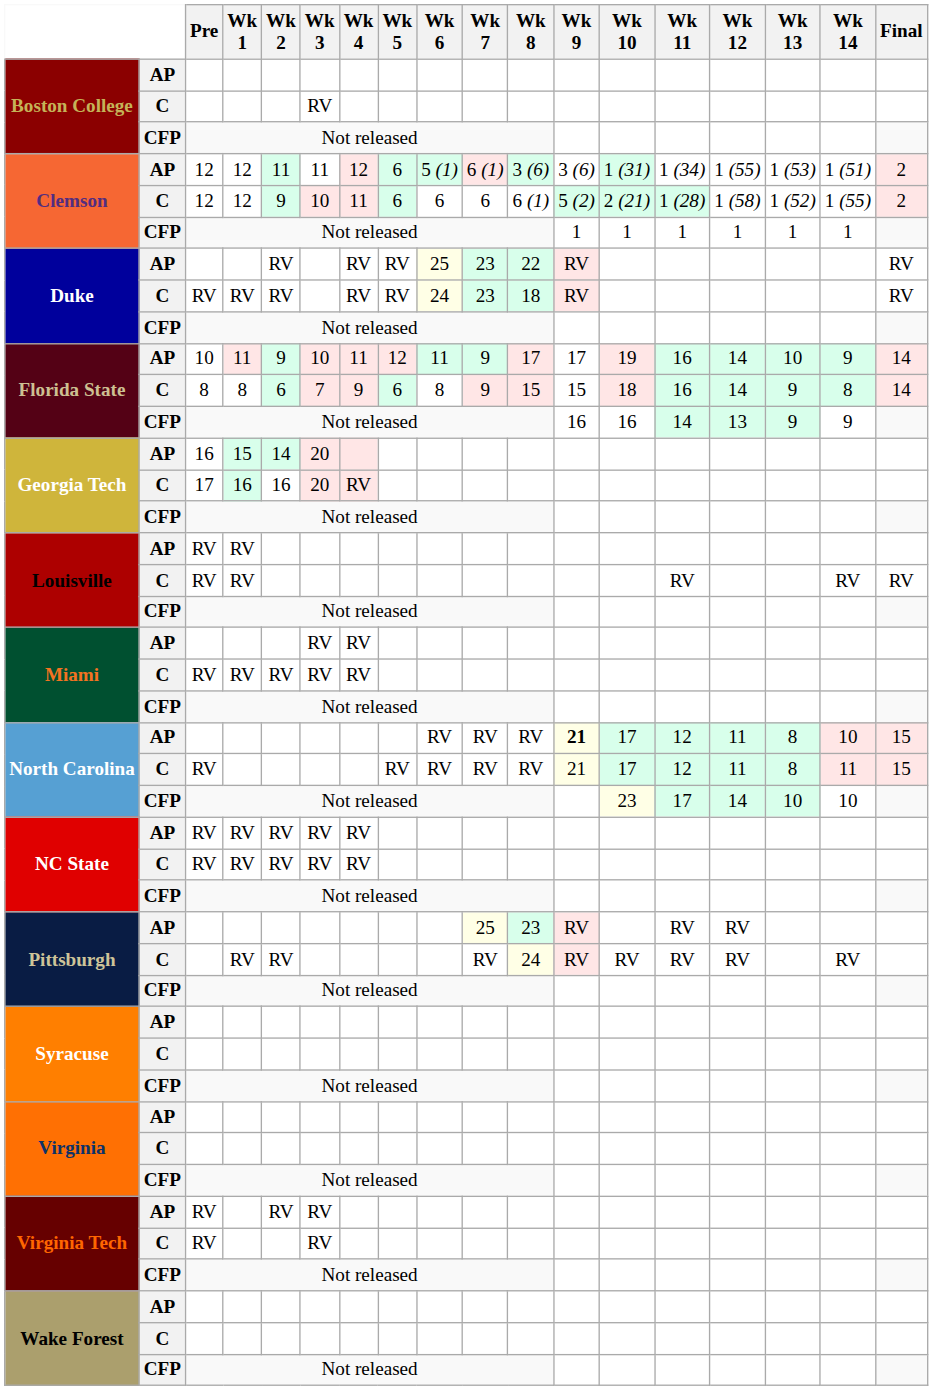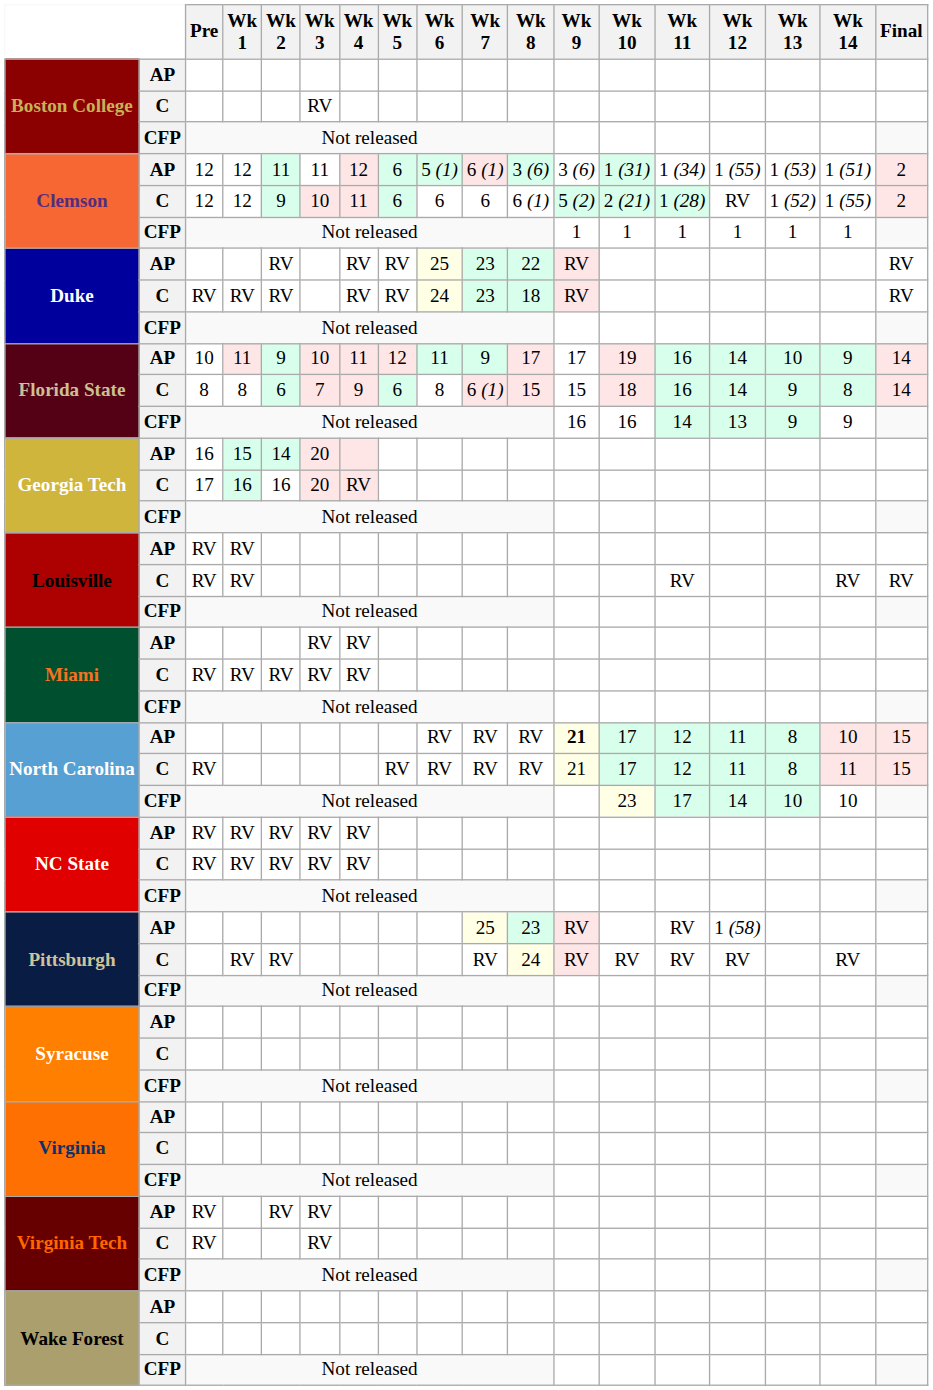Clemson / C | Wk 12: 1 (58) -> RV
Florida State / C | Wk 7: 9 -> 6 (1)
Pittsburgh / AP | Wk 12: RV -> 1 (58)
